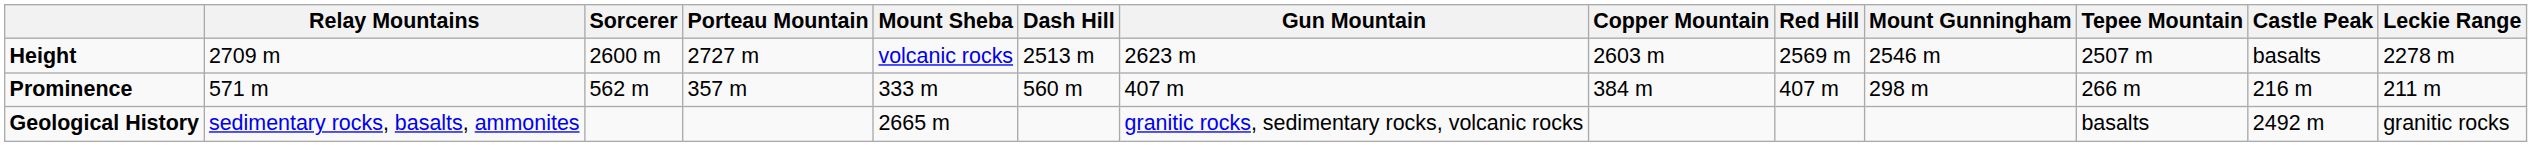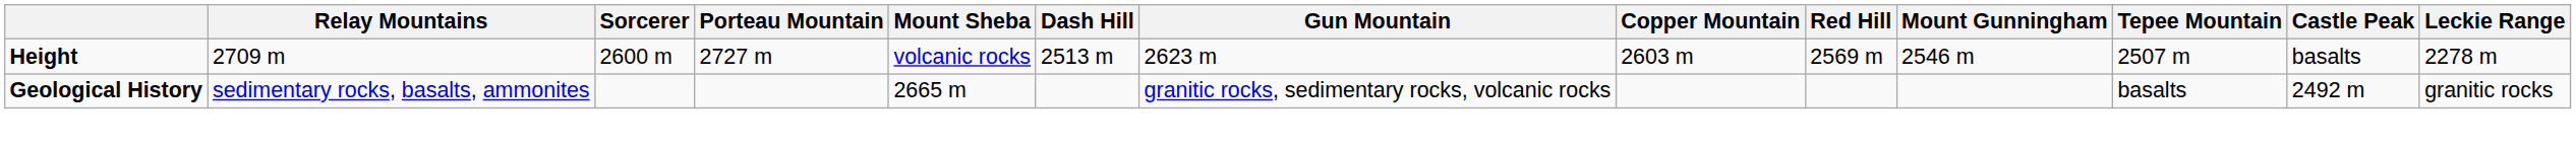- row: Prominence | 571 m | 562 m | 357 m | 333 m | 560 m | 407 m | 384 m | 407 m | 298 m | 266 m | 216 m | 211 m
